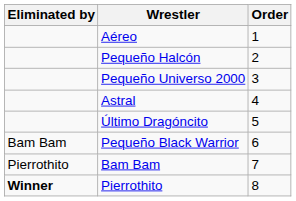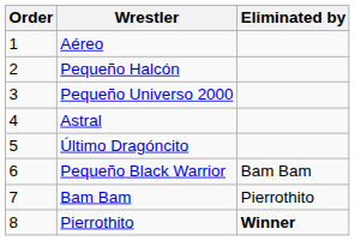columns swapped: Order <-> Eliminated by
